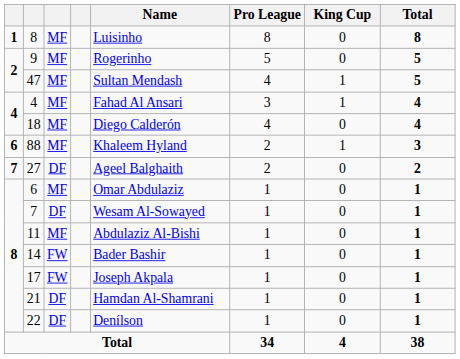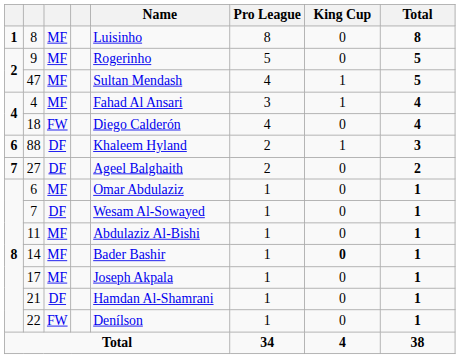18 | column 3: MF -> FW
88 | column 3: MF -> DF
14 | column 3: FW -> MF
14 | King Cup: normal -> bold
17 | column 3: FW -> MF
22 | column 3: DF -> FW
